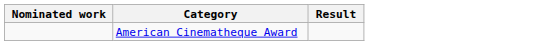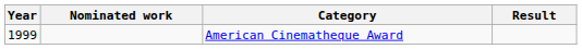+ column: Year | 1999
